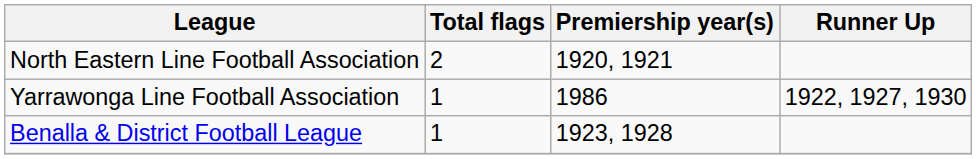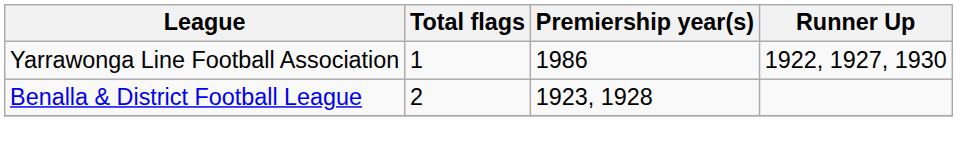- row: North Eastern Line Football Association | 2 | 1920, 1921
Benalla & District Football League | Total flags: 1 -> 2
